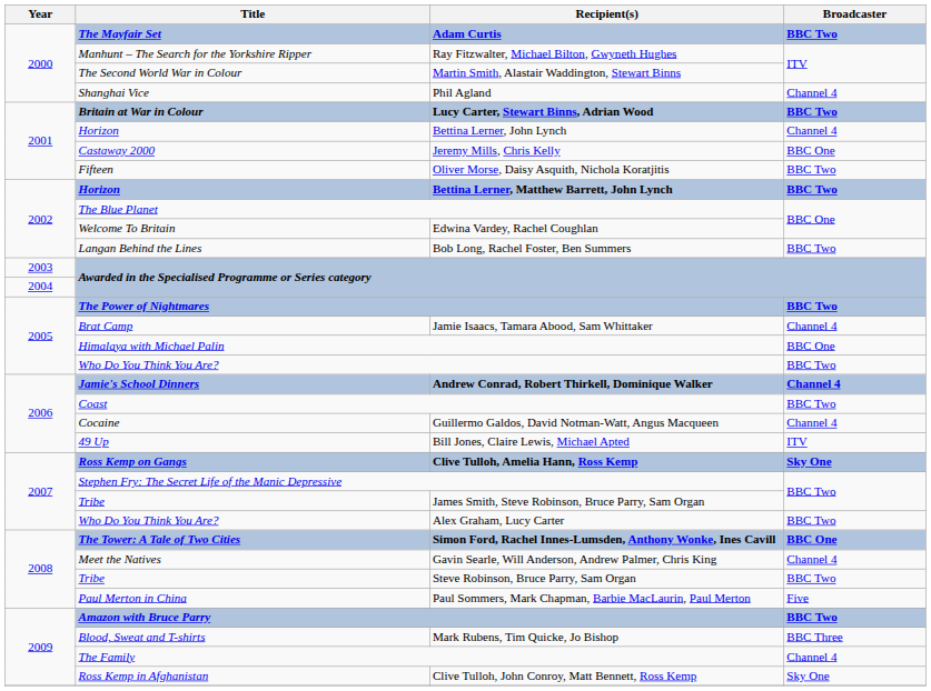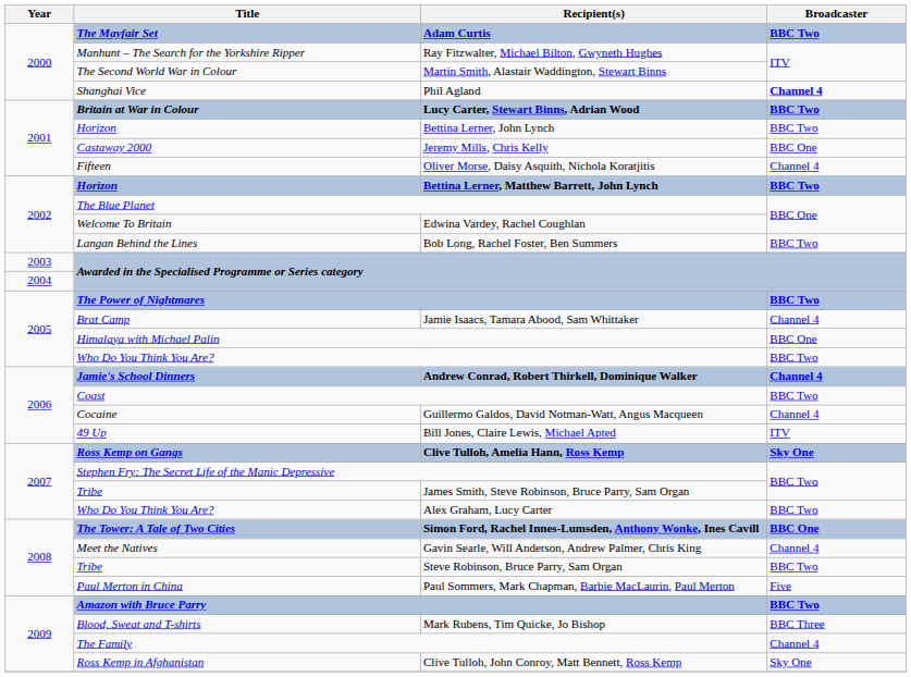Phil Agland | Broadcaster: normal -> bold
Bettina Lerner, John Lynch | Broadcaster: Channel 4 -> BBC Two
Oliver Morse, Daisy Asquith, Nichola Koratjitis | Broadcaster: BBC Two -> Channel 4
